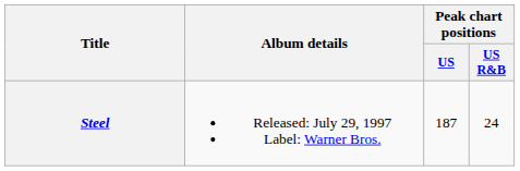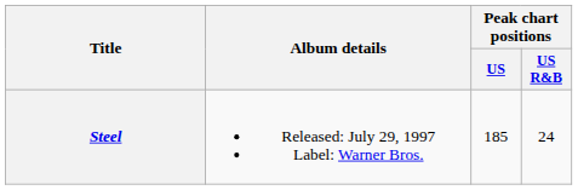Steel | Peak chart positions / US: 187 -> 185
